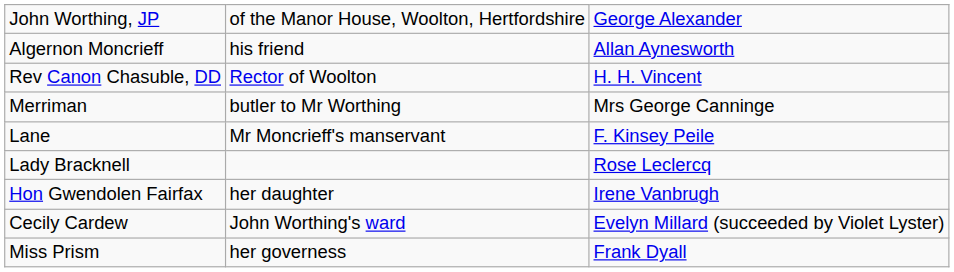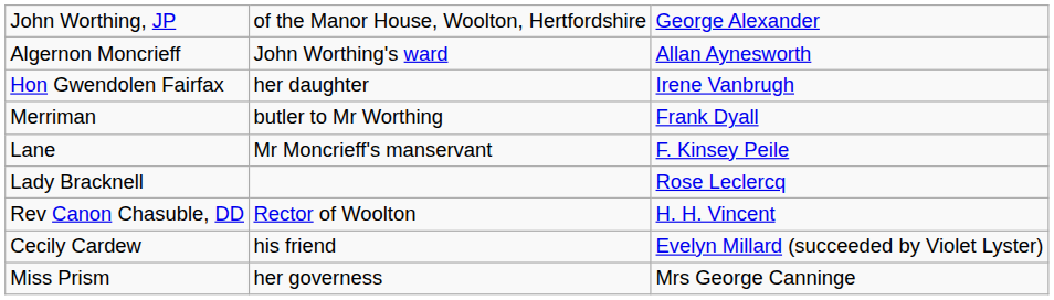Algernon Moncrieff | column 2: his friend -> John Worthing's ward
rows swapped: Rev Canon Chasuble, DD <-> Hon Gwendolen Fairfax
Merriman | column 3: Mrs George Canninge -> Frank Dyall
Cecily Cardew | column 2: John Worthing's ward -> his friend
Miss Prism | column 3: Frank Dyall -> Mrs George Canninge
